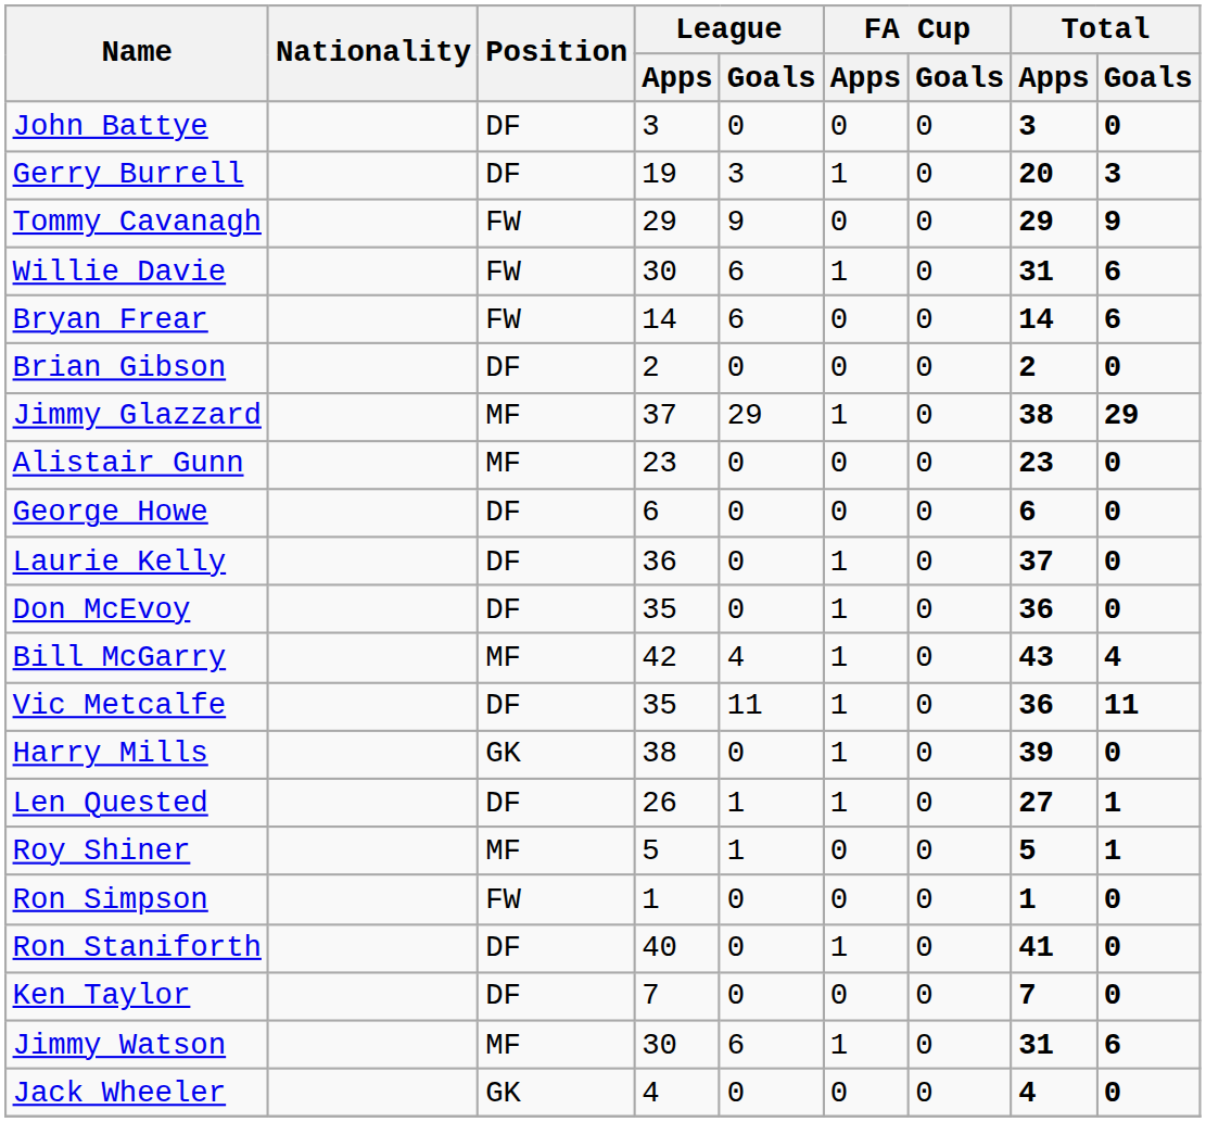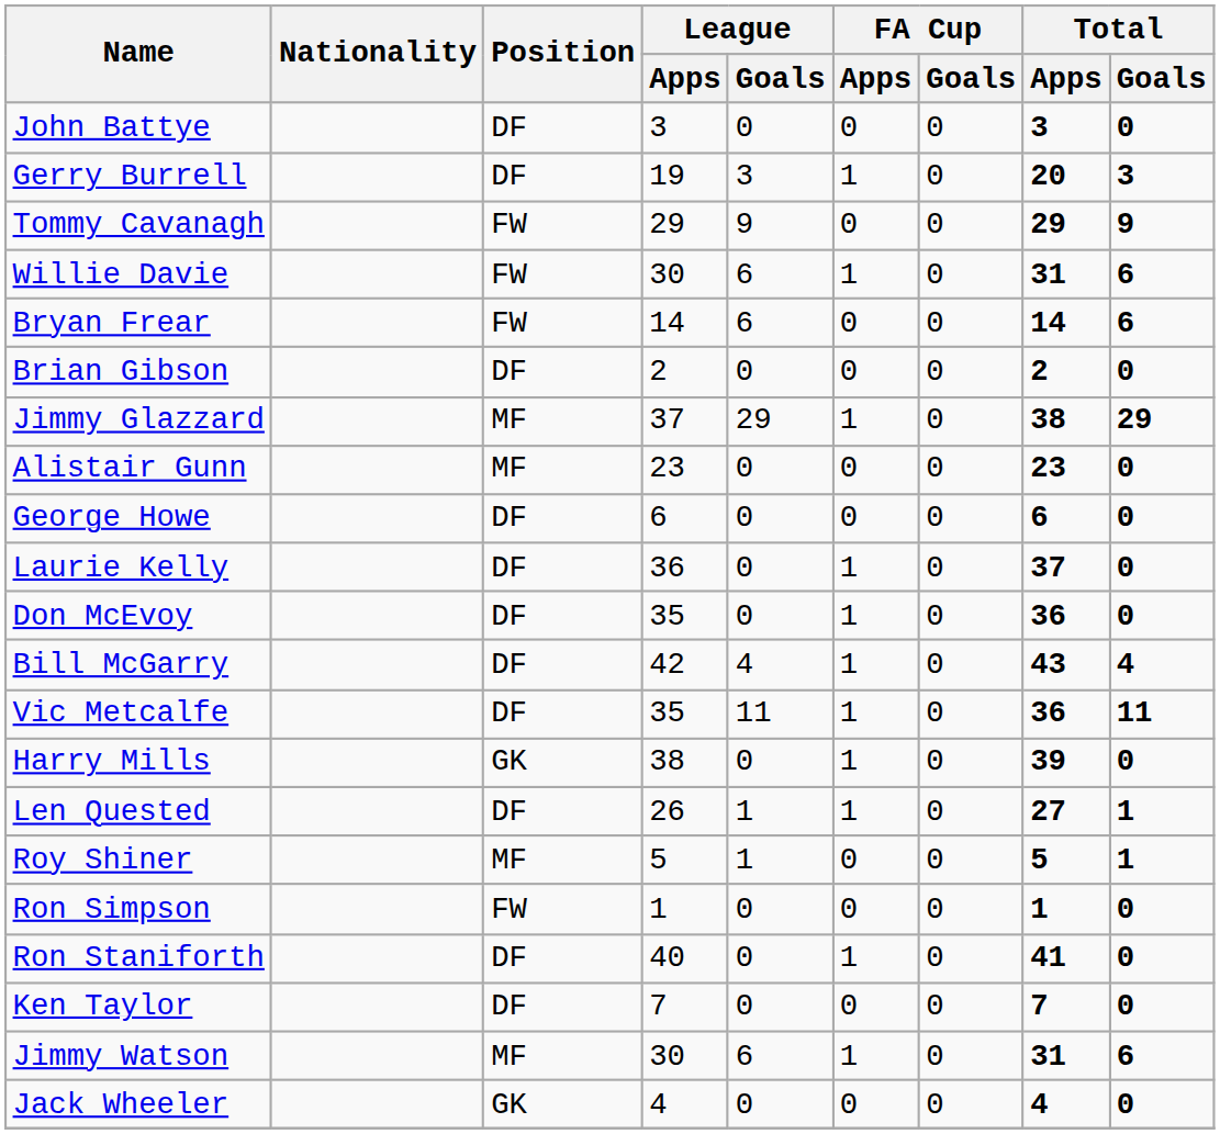Bill McGarry | Position: MF -> DF
